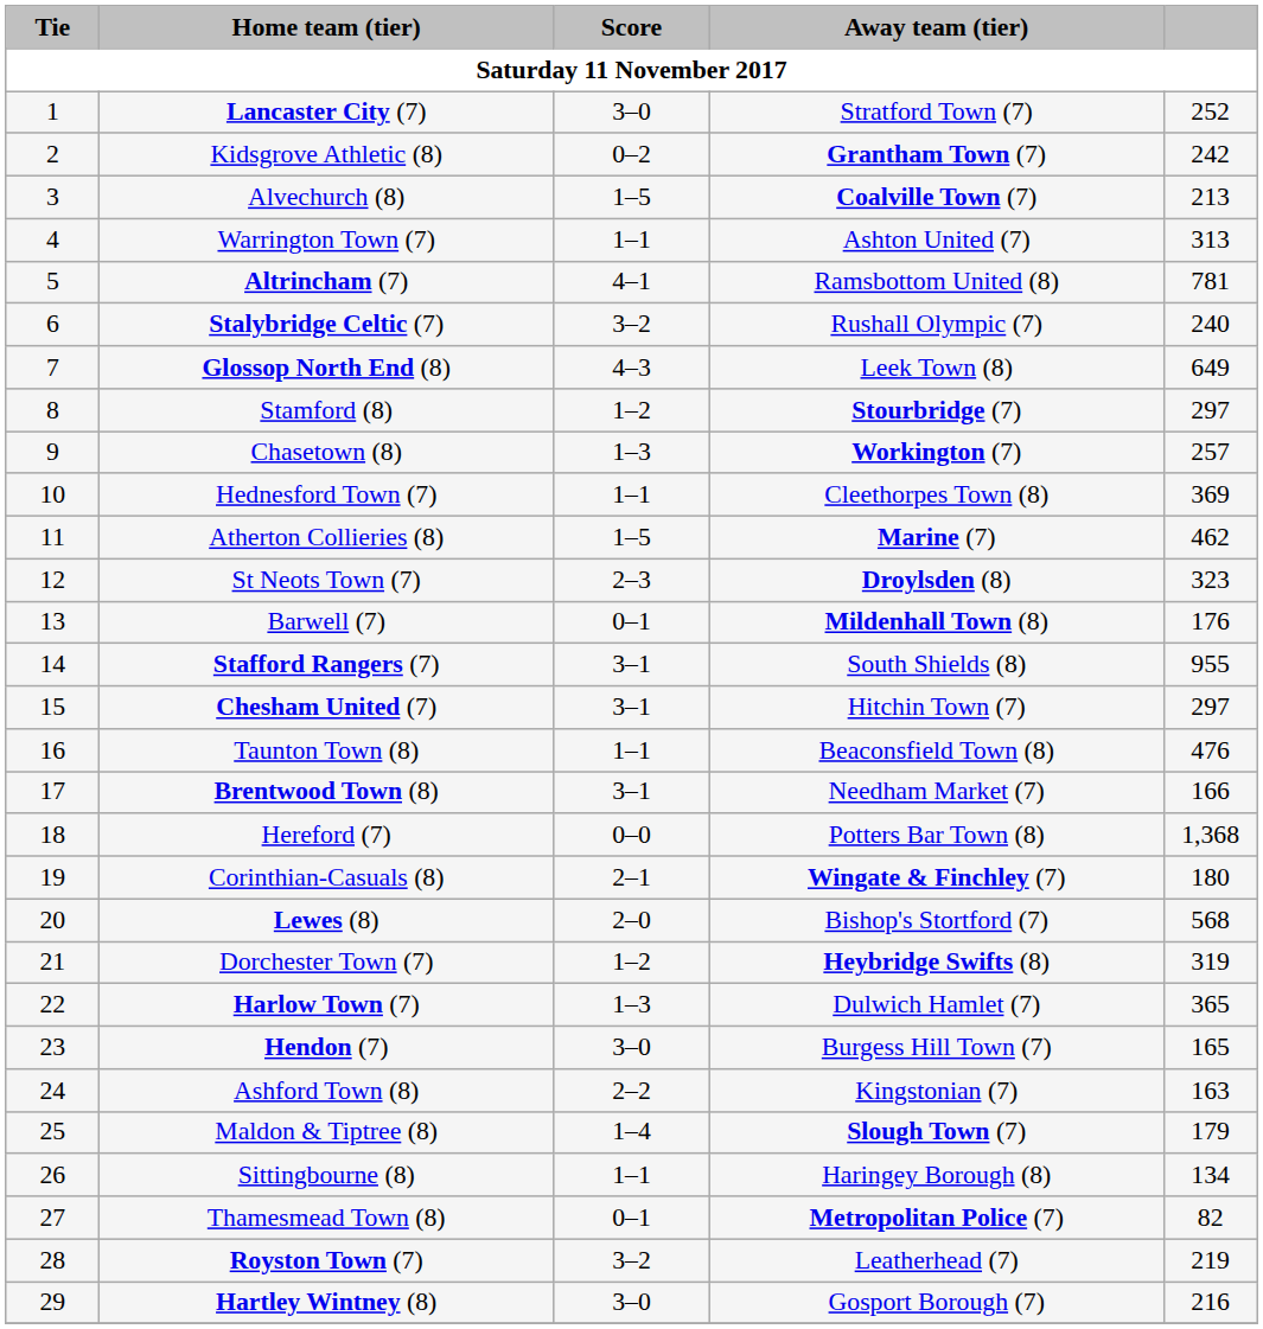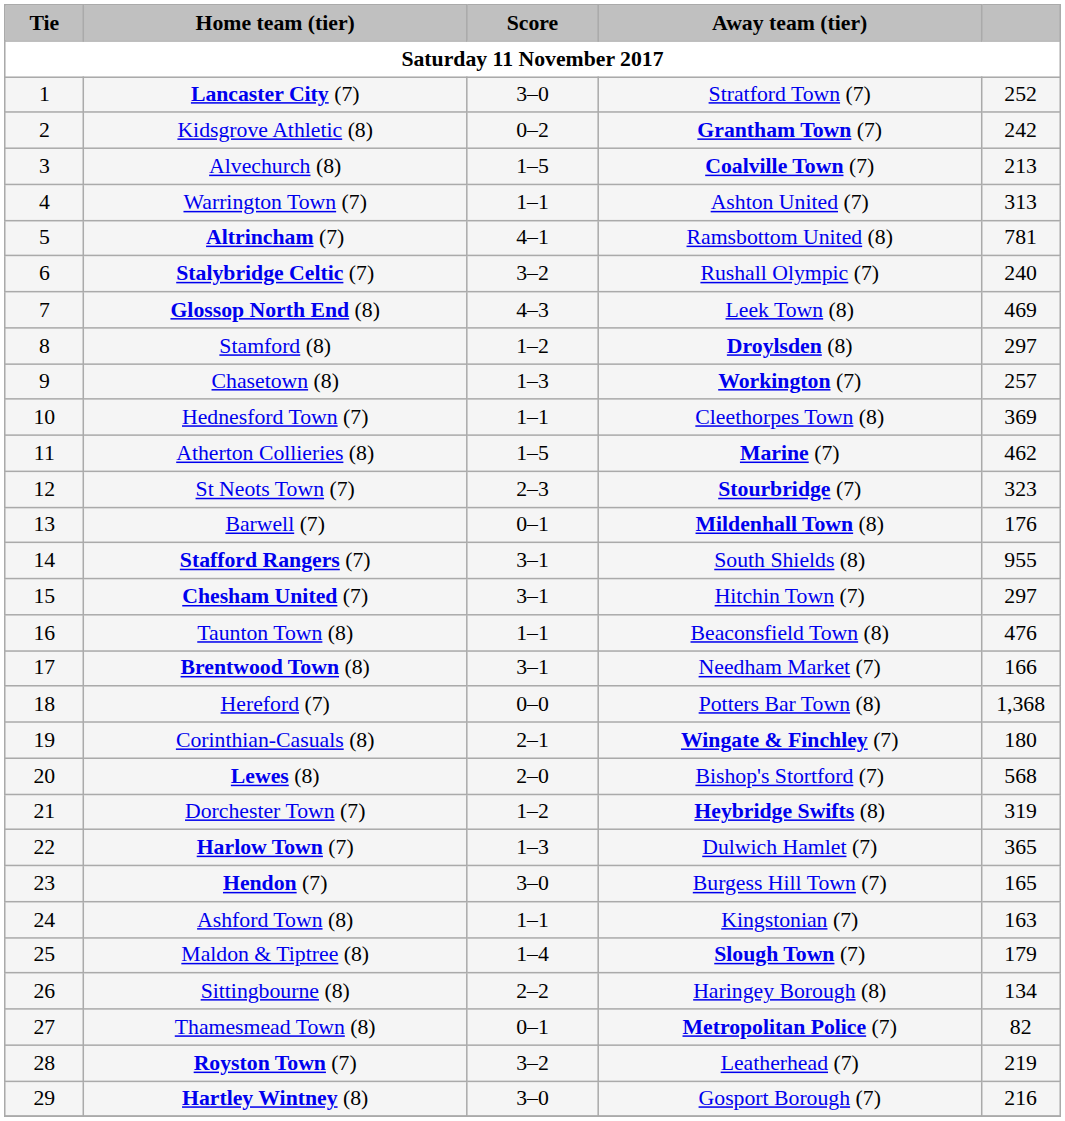Glossop North End (8) | column 5: 649 -> 469
Stamford (8) | Away team (tier): Stourbridge (7) -> Droylsden (8)
St Neots Town (7) | Away team (tier): Droylsden (8) -> Stourbridge (7)
Ashford Town (8) | Score: 2–2 -> 1–1
Sittingbourne (8) | Score: 1–1 -> 2–2
